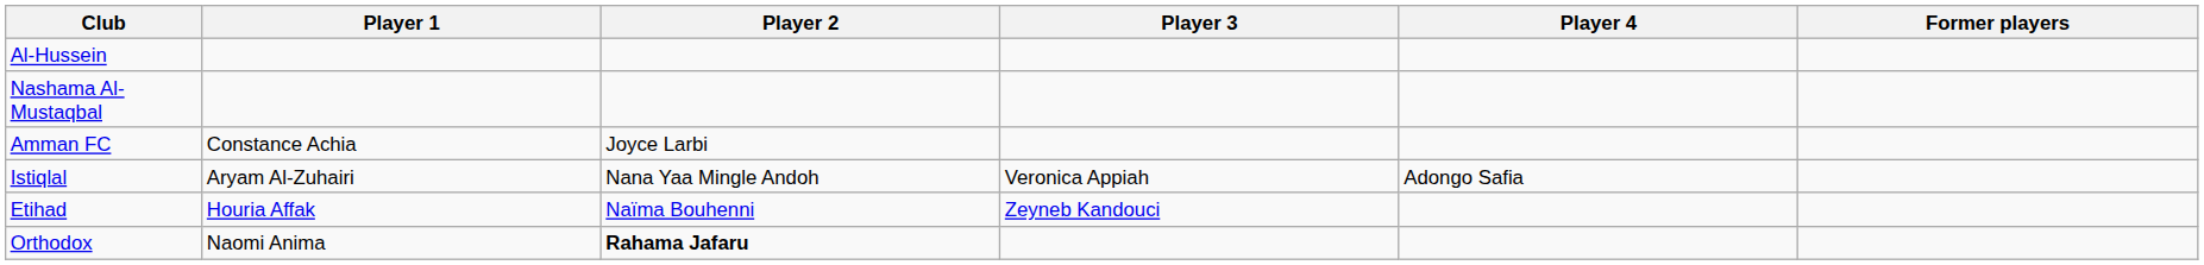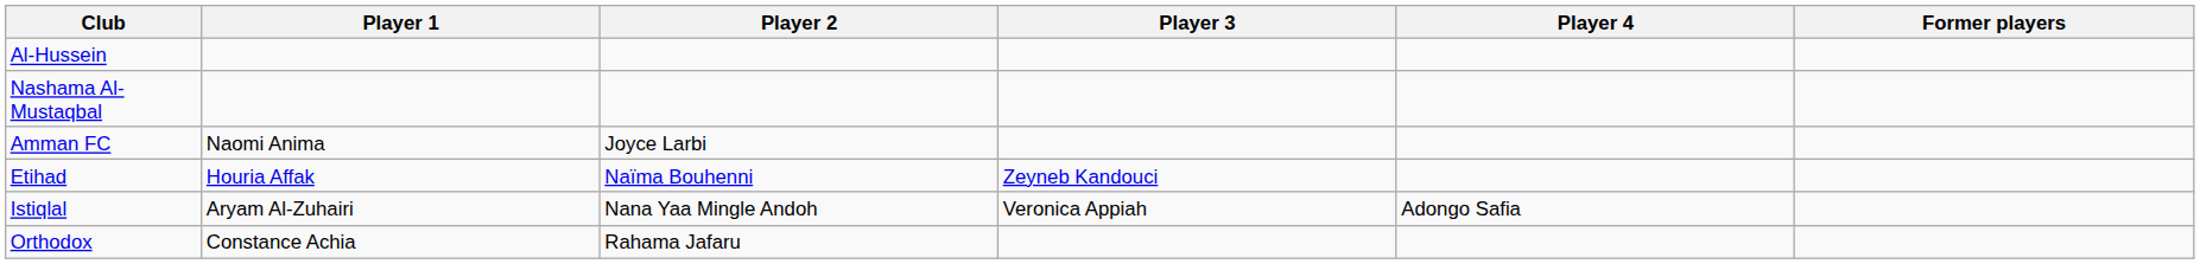Amman FC | Player 1: Constance Achia -> Naomi Anima
rows swapped: Etihad <-> Istiqlal
Orthodox | Player 1: Naomi Anima -> Constance Achia
Orthodox | Player 2: bold -> normal
